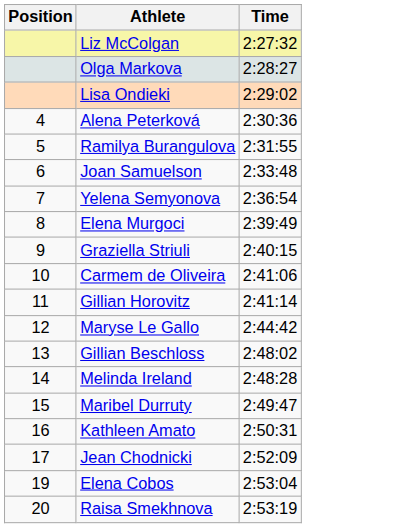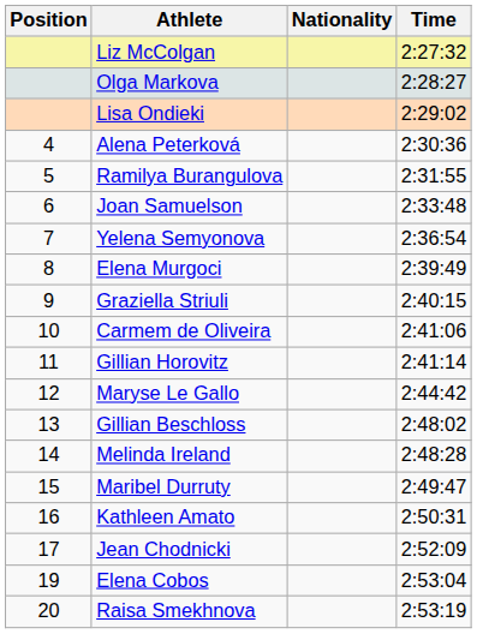+ column: Nationality
